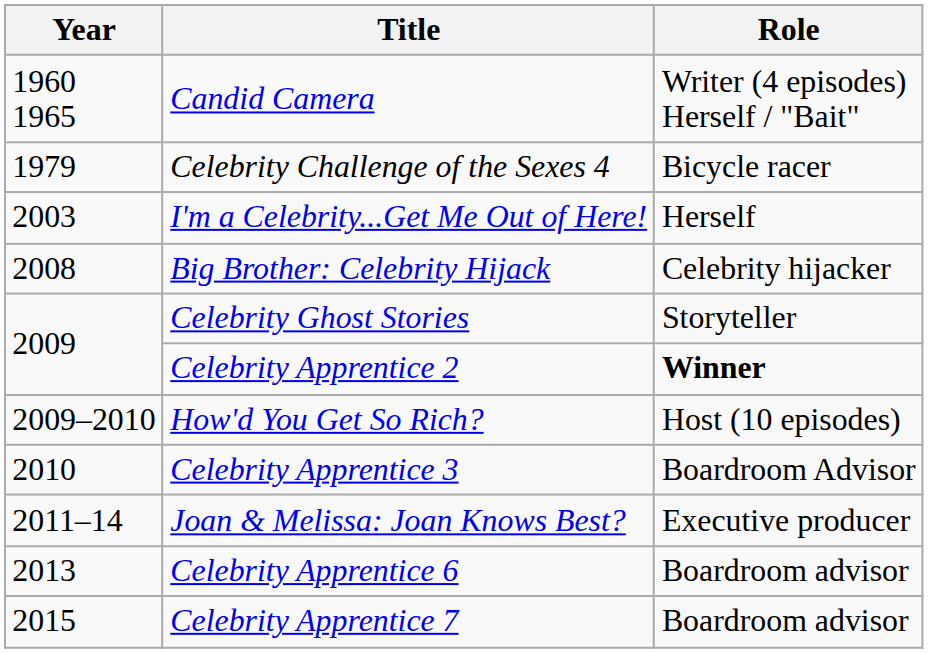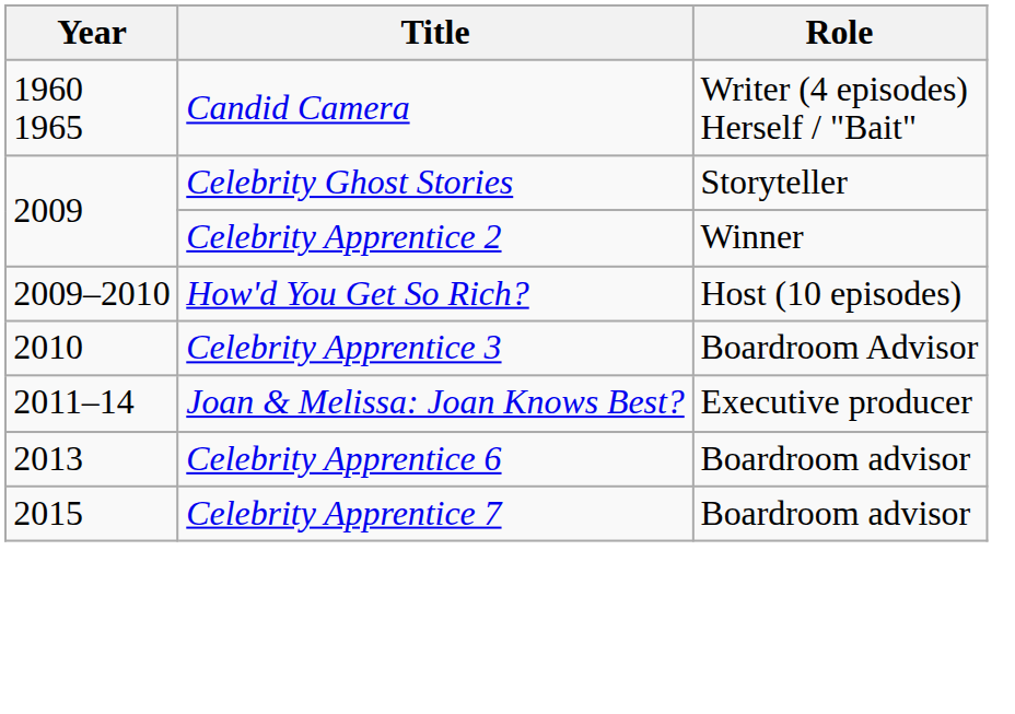- row: 1979 | Celebrity Challenge of the Sexes 4 | Bicycle racer
- row: 2003 | I'm a Celebrity...Get Me Out of Here! | Herself
- row: 2008 | Big Brother: Celebrity Hijack | Celebrity hijacker
Celebrity Apprentice 2 | Role: bold -> normal
